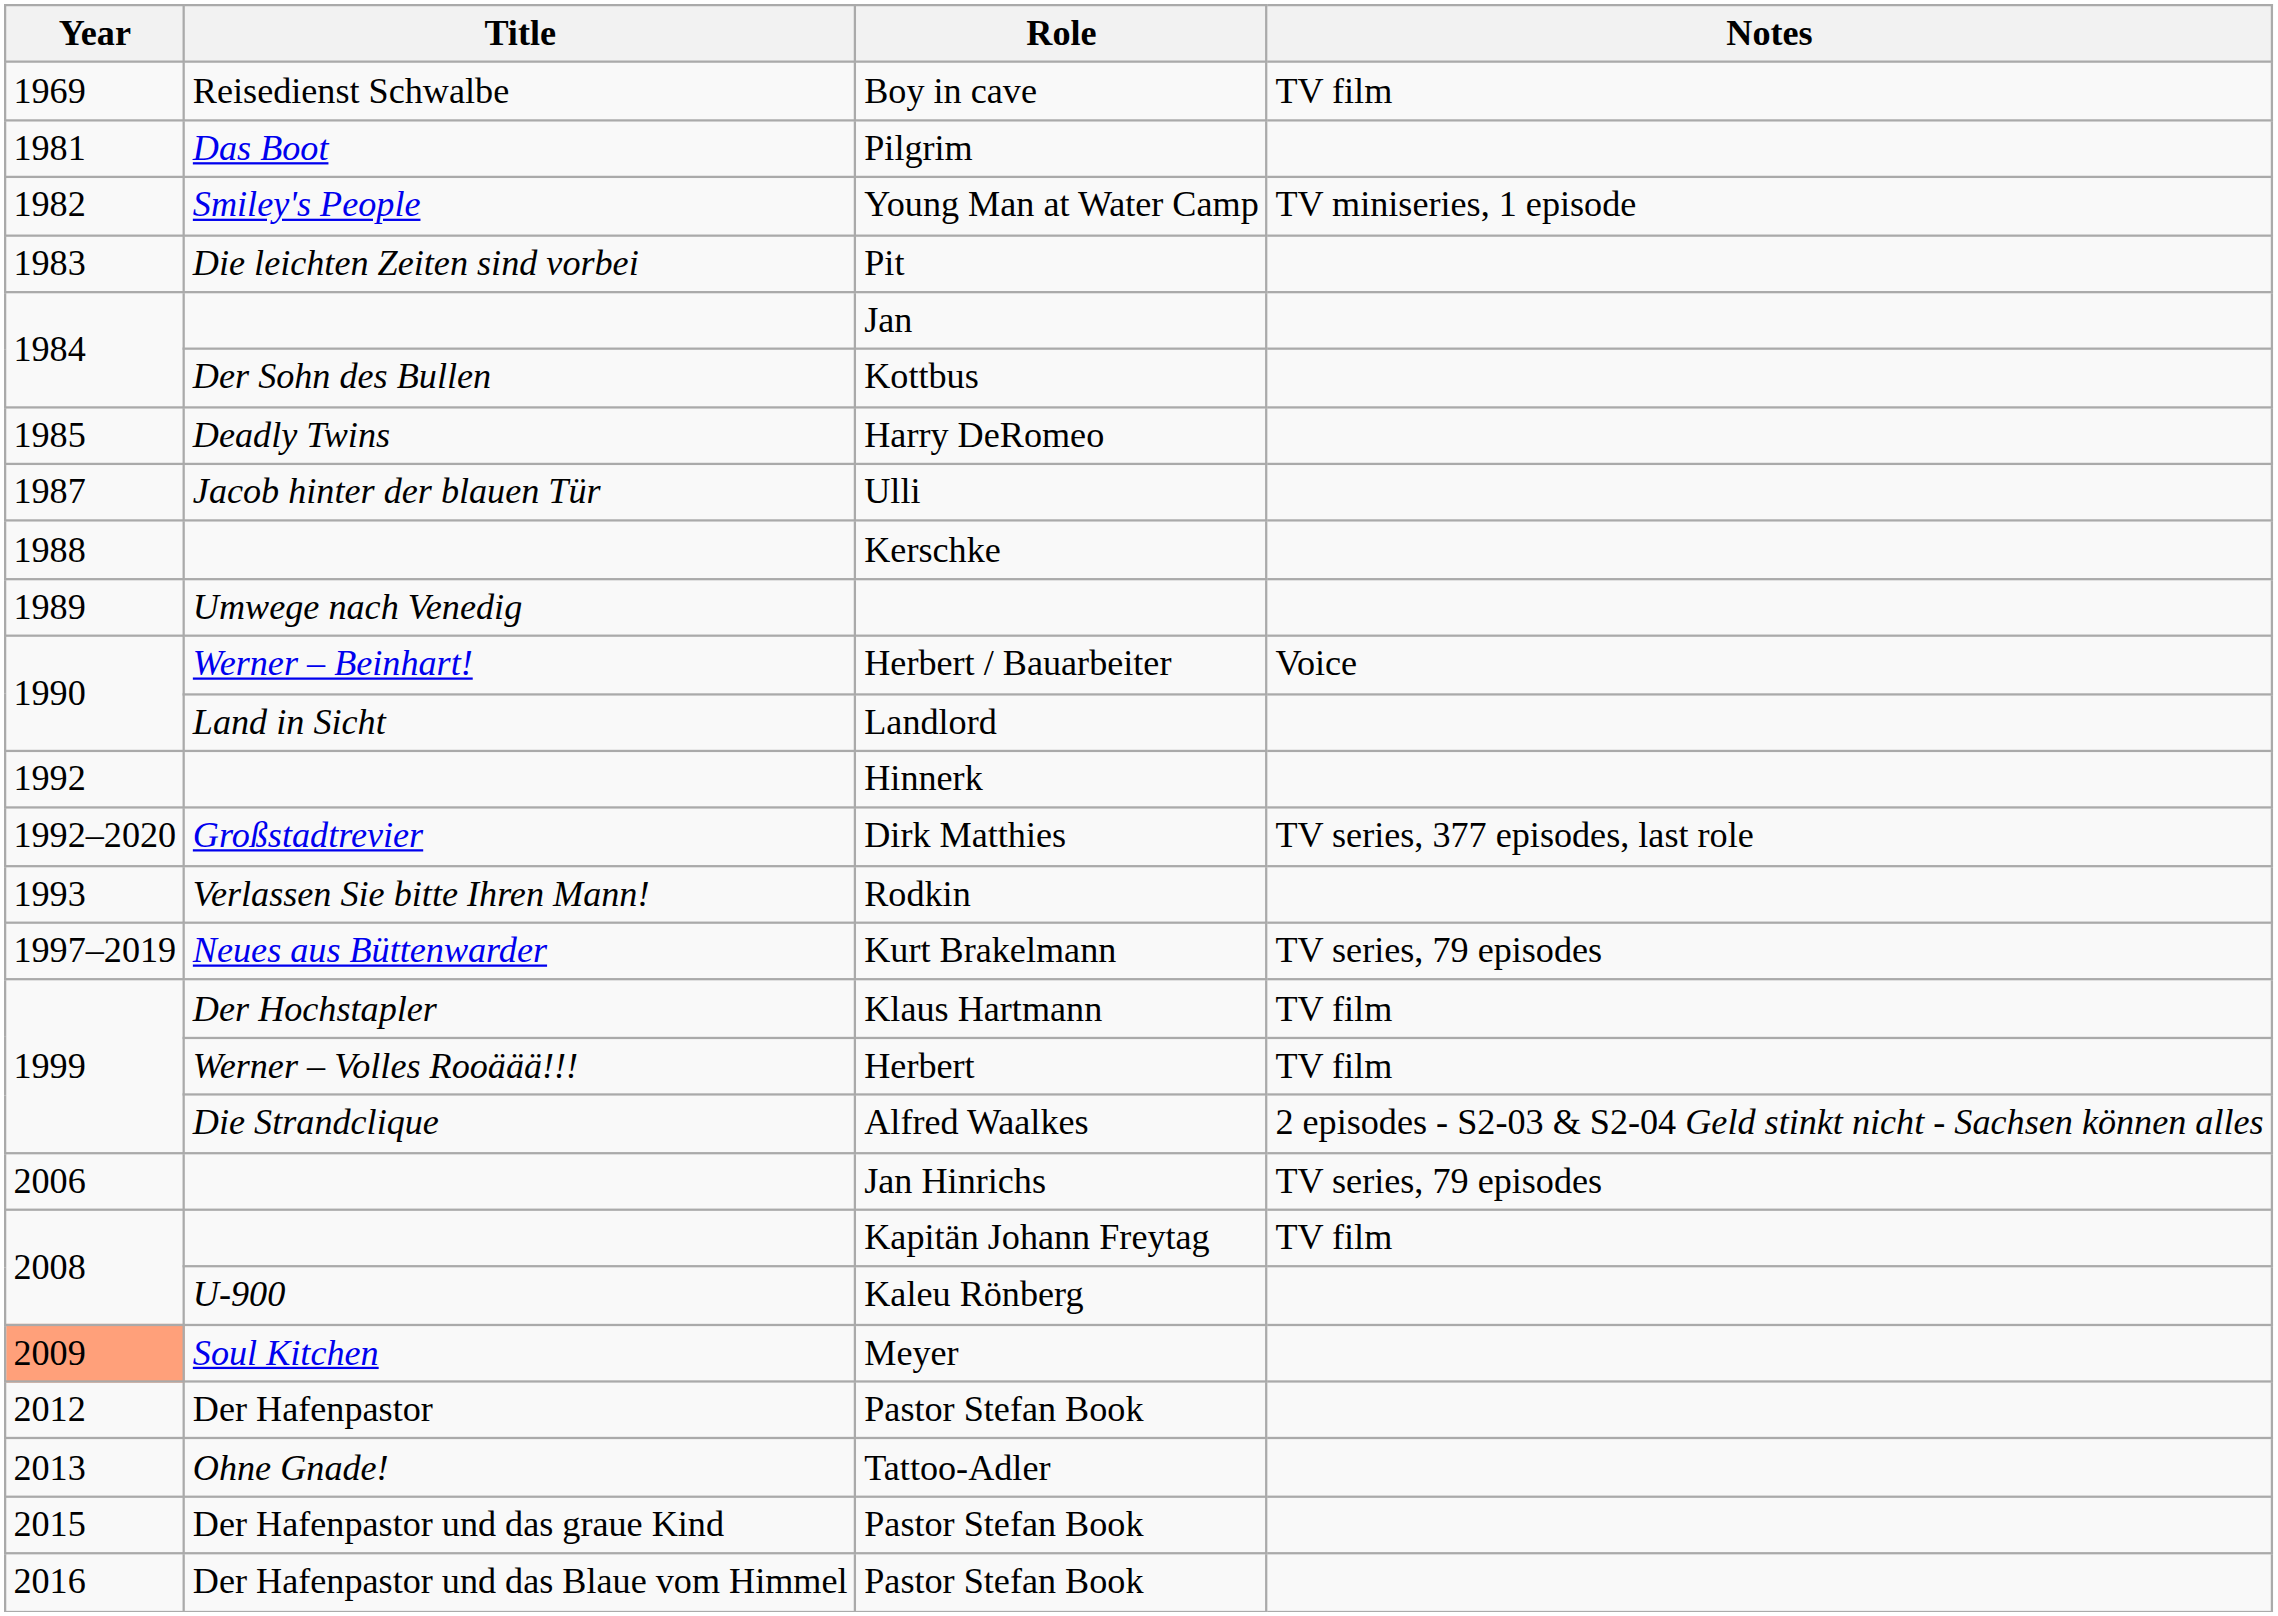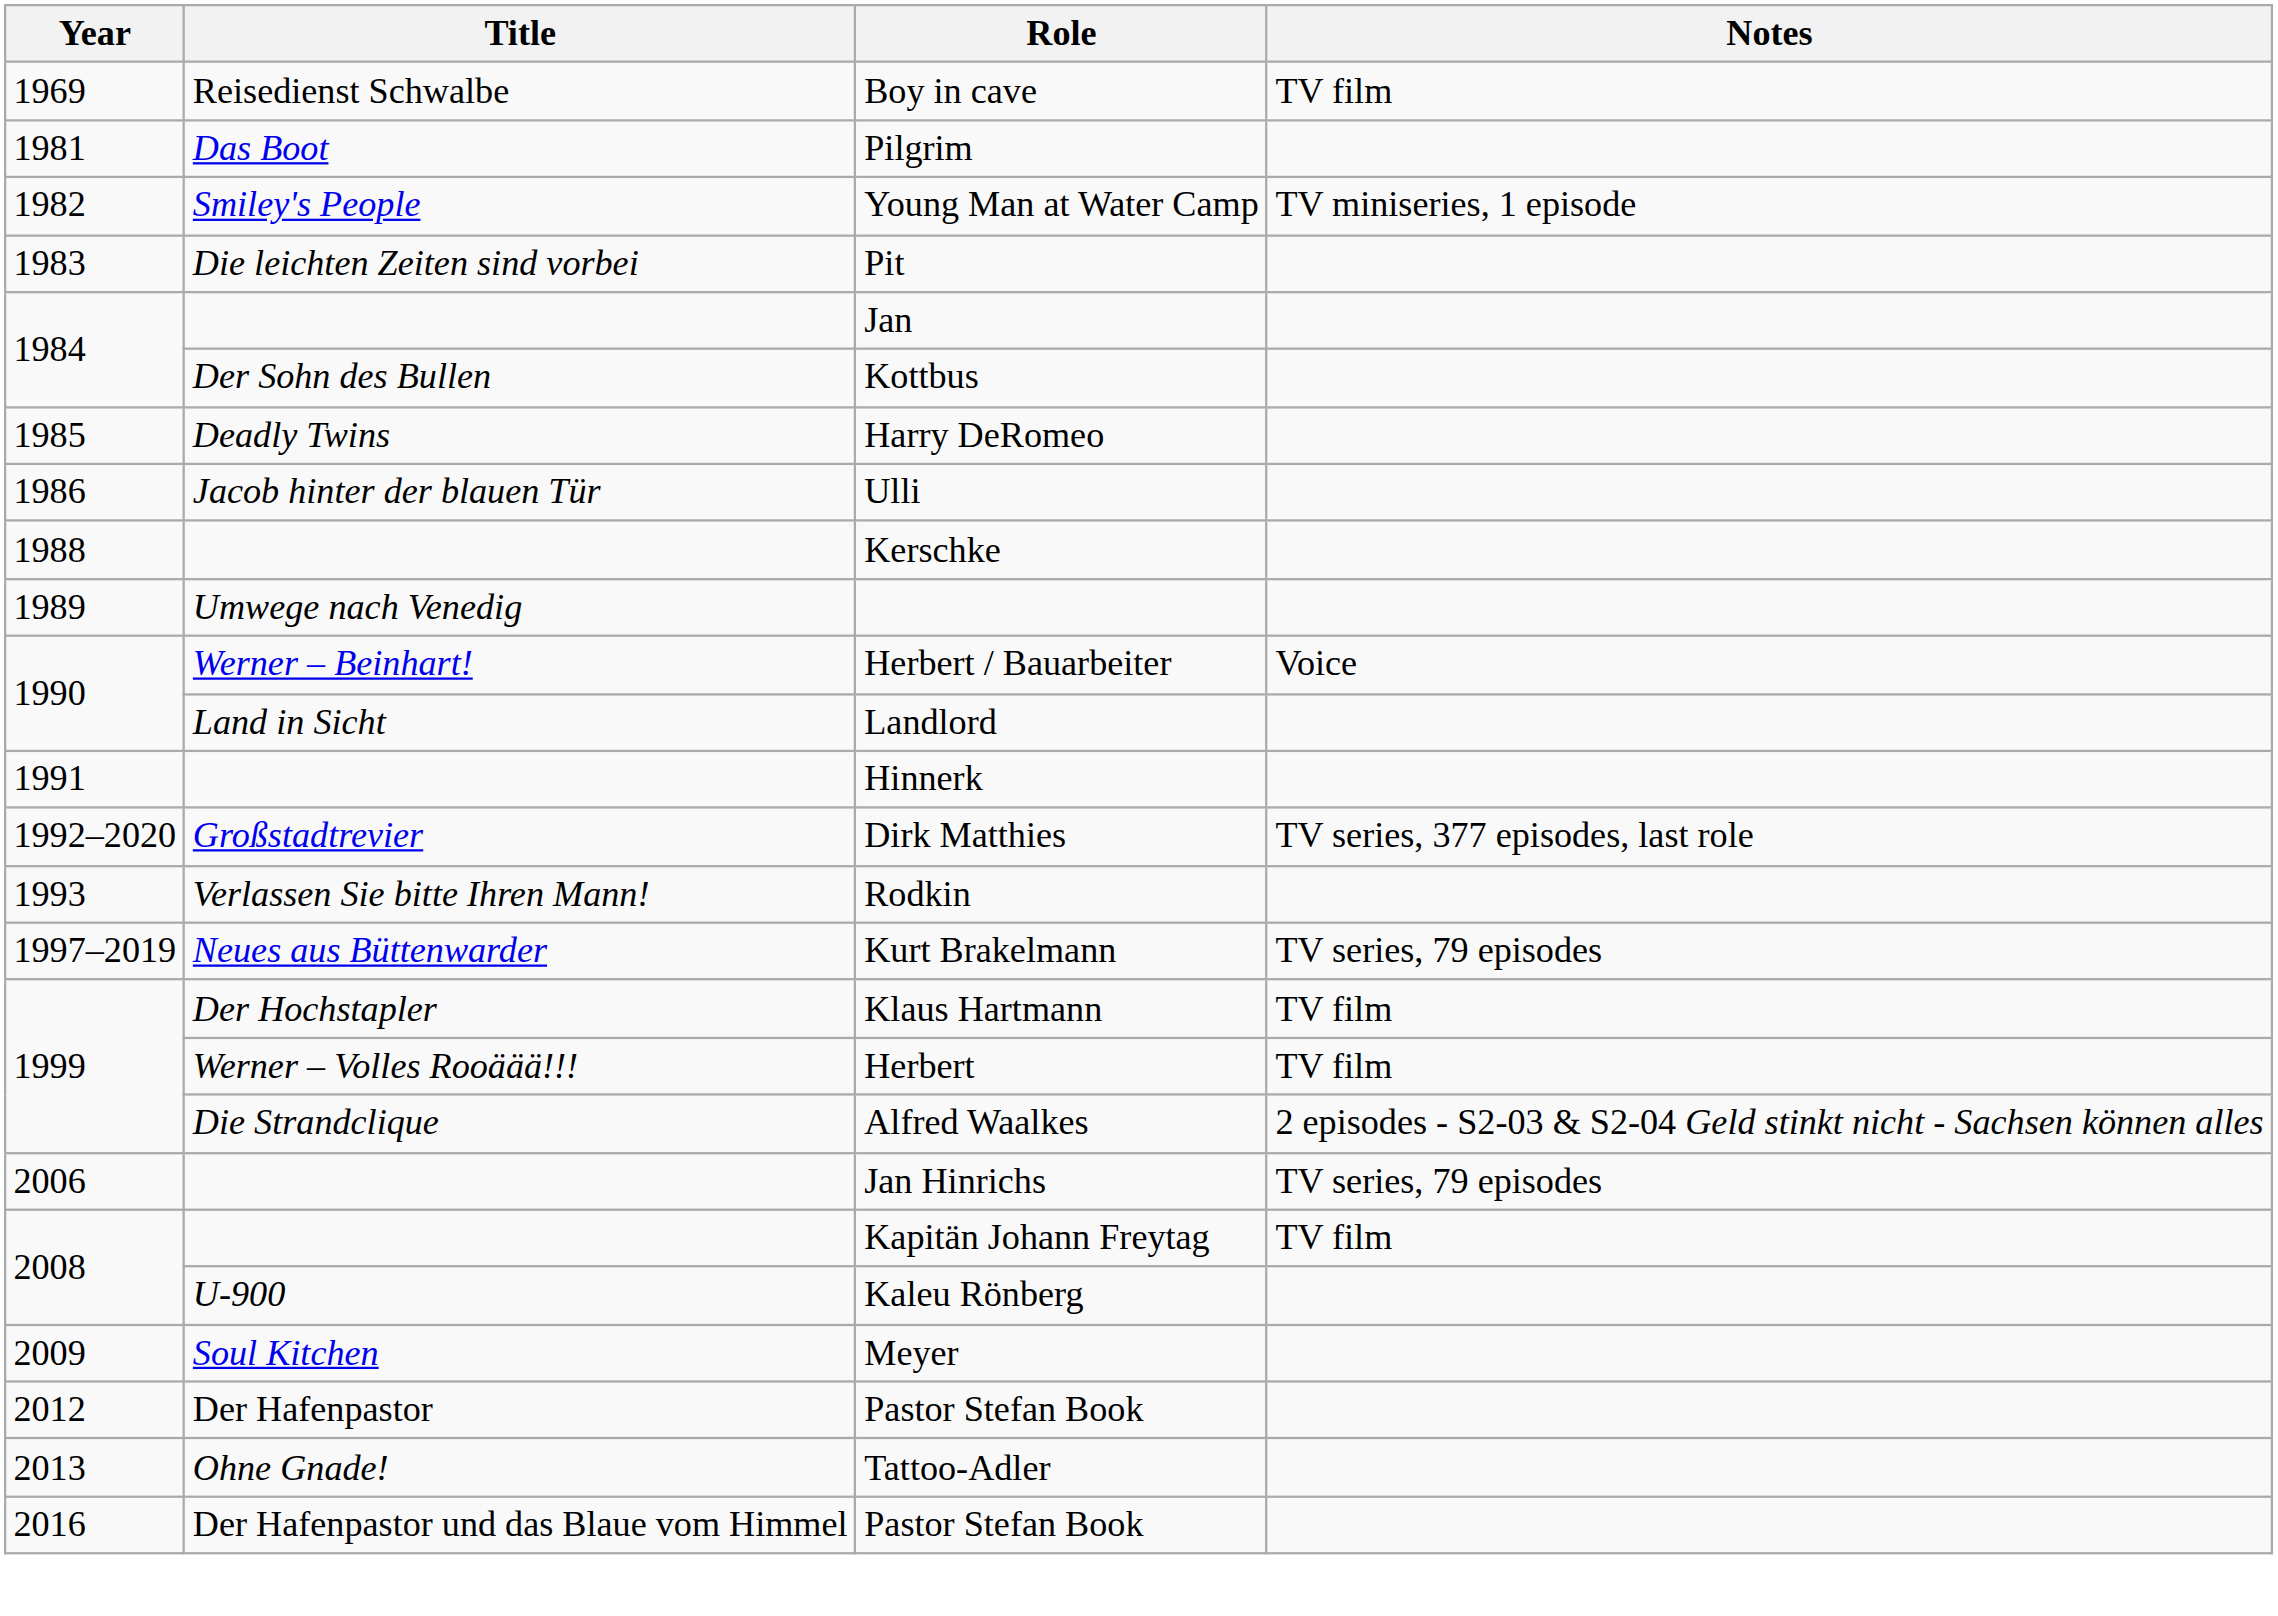Ulli | Year: 1987 -> 1986
Hinnerk | Year: 1992 -> 1991
Meyer | Year: lightsalmon background -> no background
- row: 2015 | Der Hafenpastor und das graue Kind | Pastor Stefan Book
